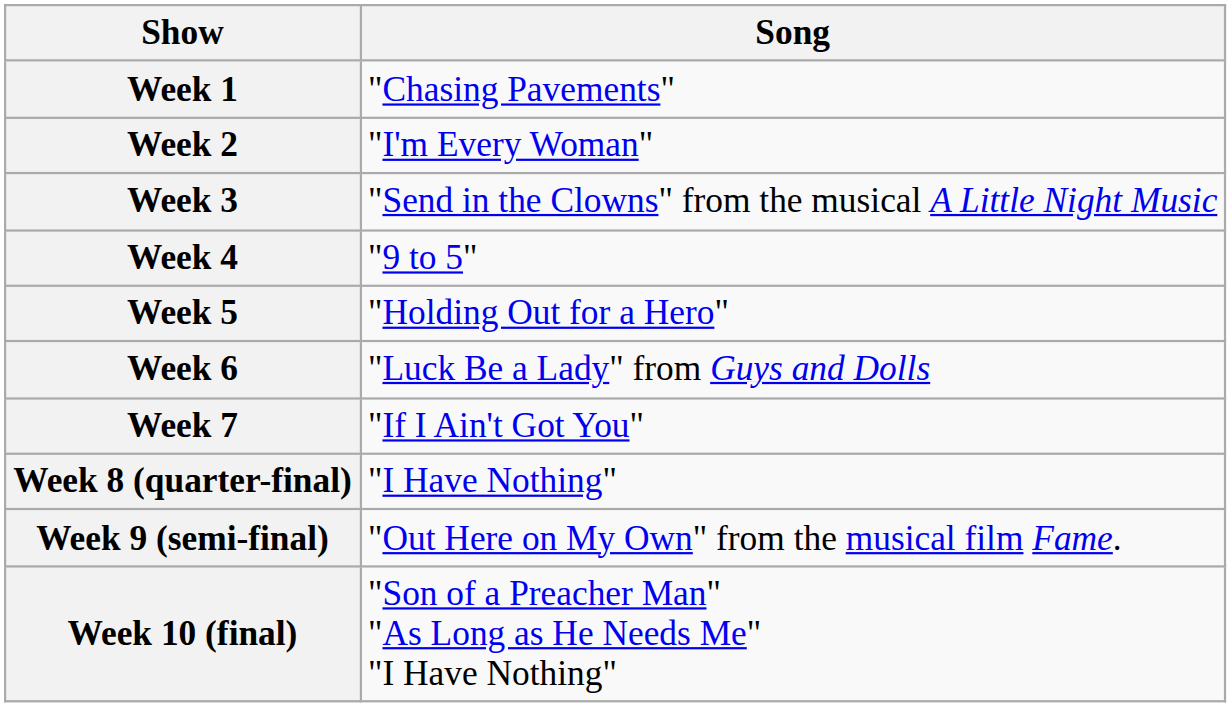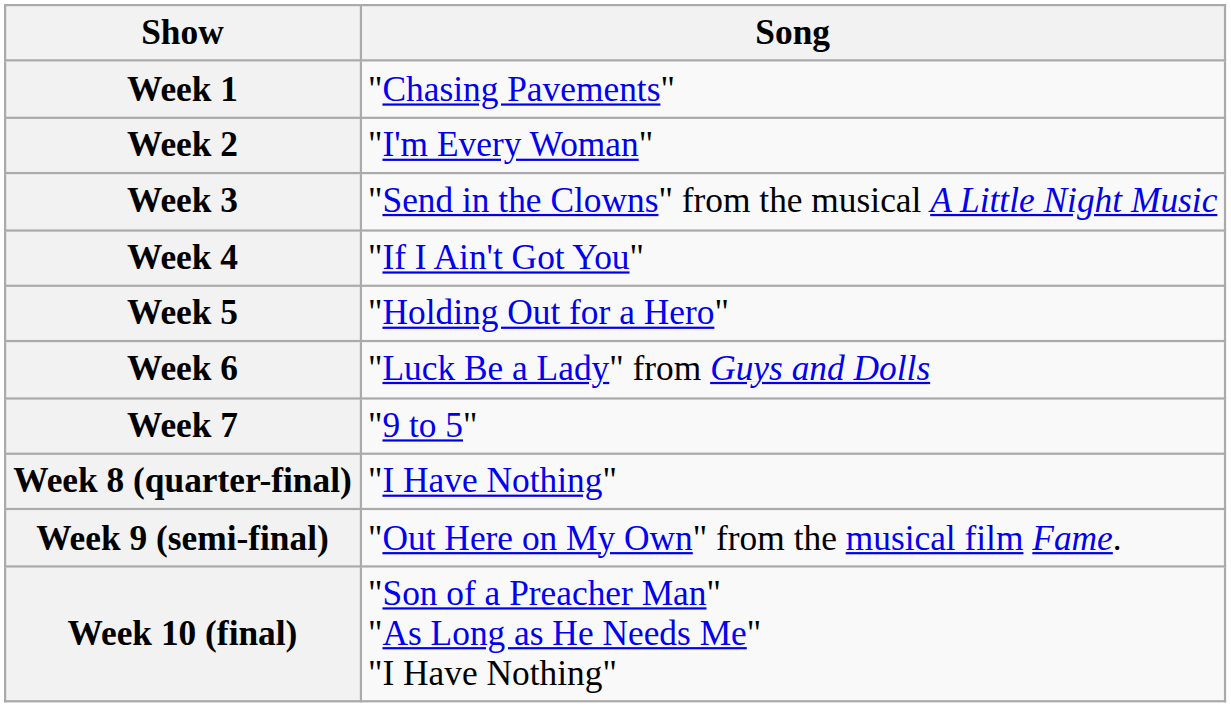Week 4 | Song: "9 to 5" -> "If I Ain't Got You"
Week 7 | Song: "If I Ain't Got You" -> "9 to 5"
